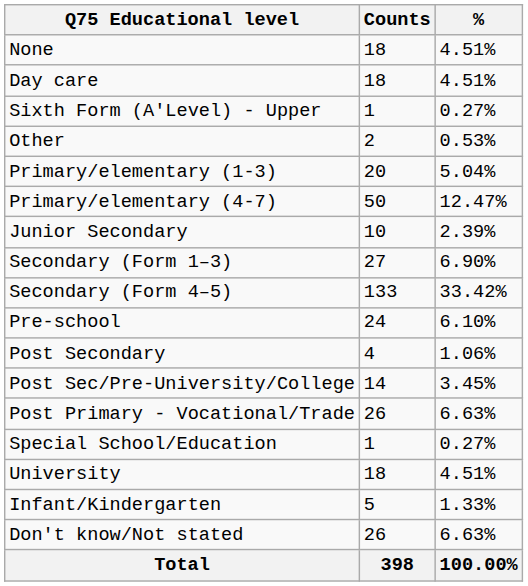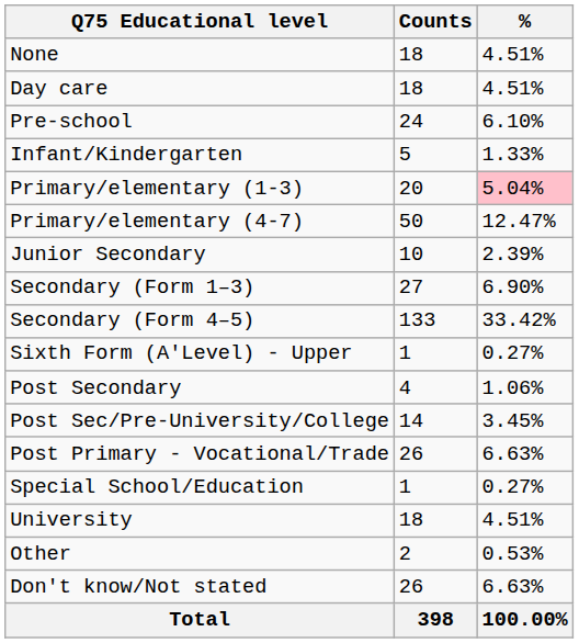rows swapped: Pre-school <-> Sixth Form (A'Level) - Upper
rows swapped: Infant/Kindergarten <-> Other
Primary/elementary (1-3) | %: no background -> pink background
